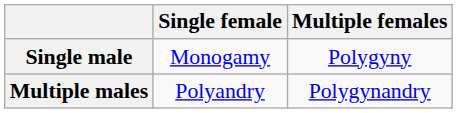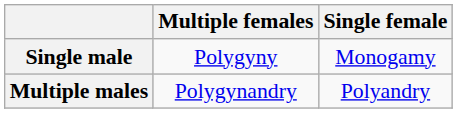columns swapped: Single female <-> Multiple females
